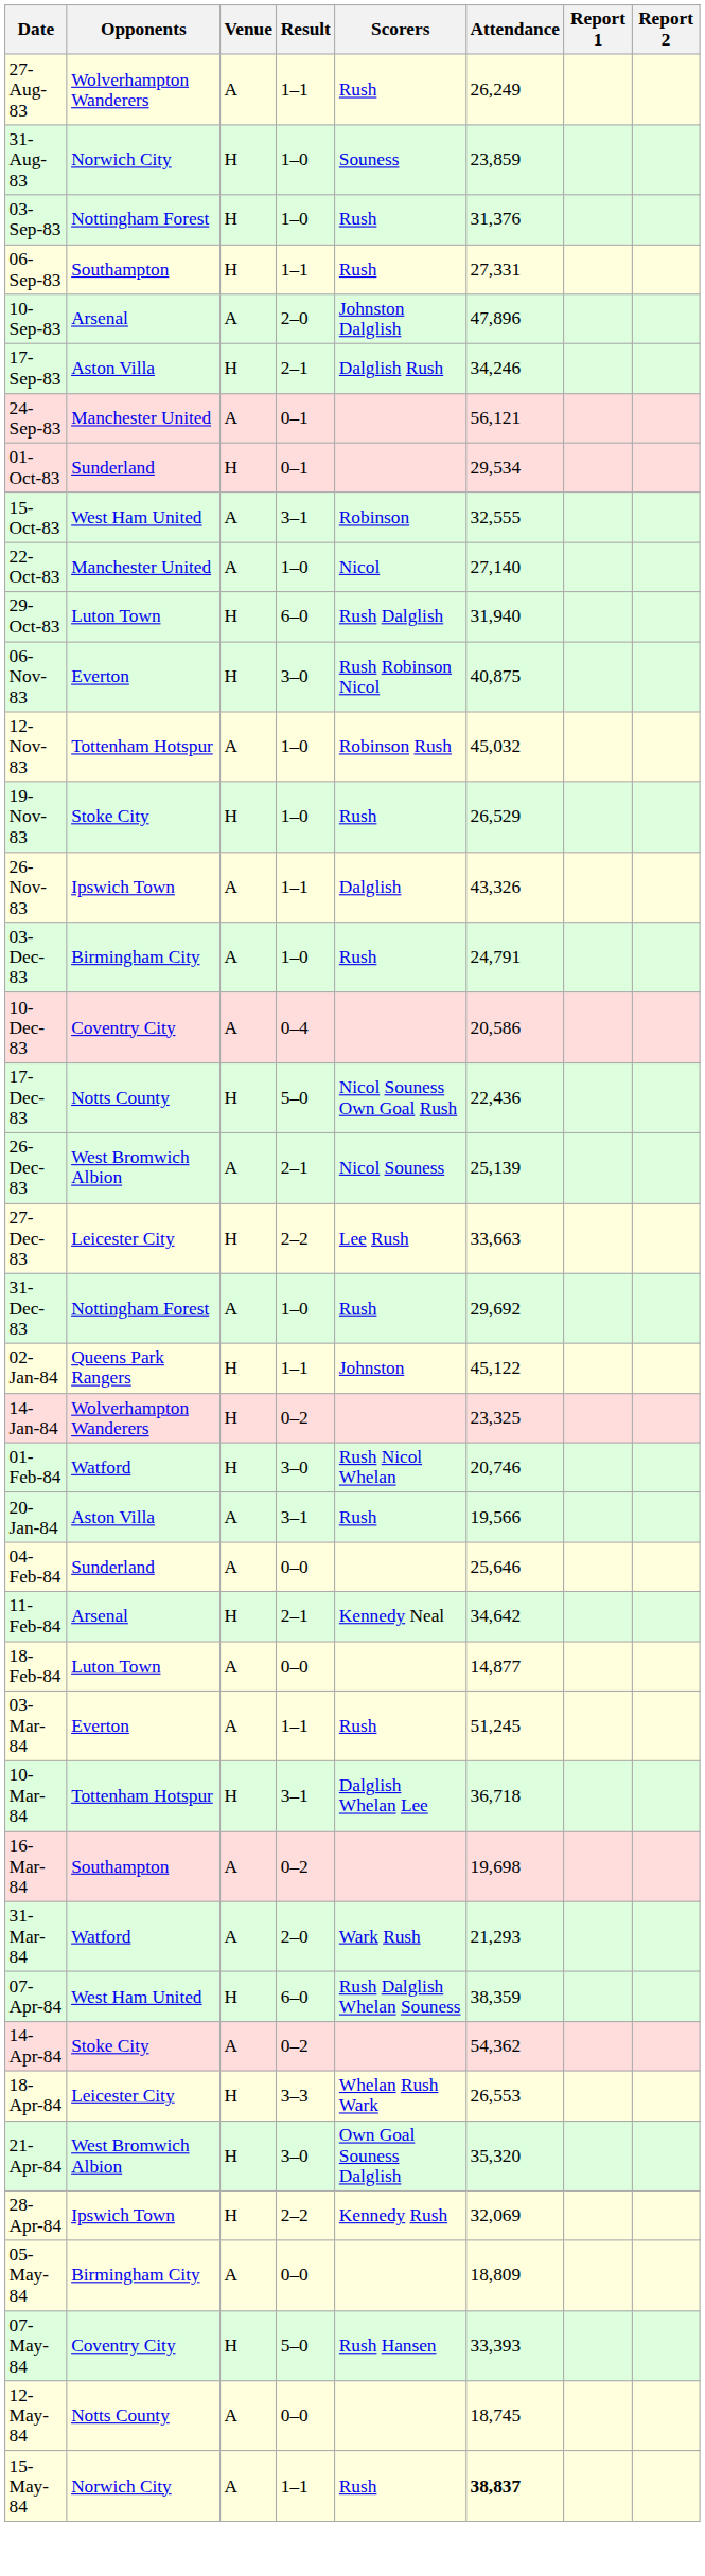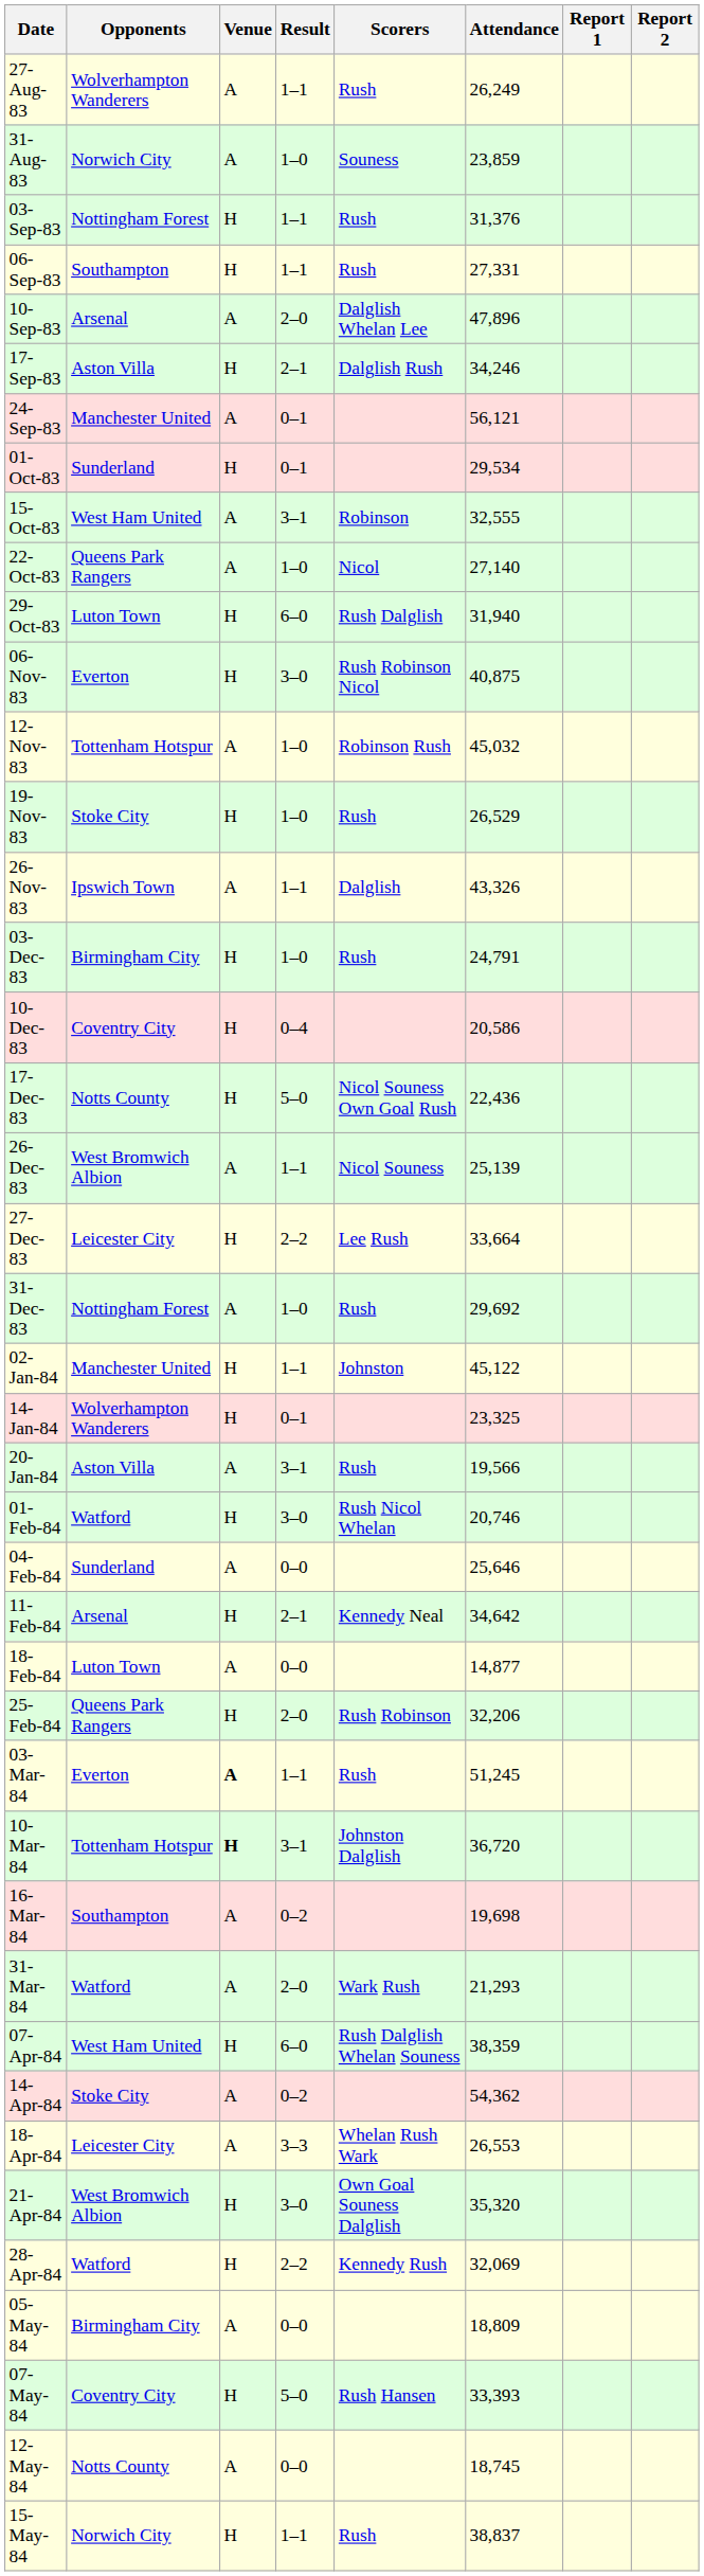31-Aug-83 | Venue: H -> A
03-Sep-83 | Result: 1–0 -> 1–1
10-Sep-83 | Scorers: Johnston Dalglish -> Dalglish Whelan Lee
22-Oct-83 | Opponents: Manchester United -> Queens Park Rangers
03-Dec-83 | Venue: A -> H
10-Dec-83 | Venue: A -> H
26-Dec-83 | Result: 2–1 -> 1–1
27-Dec-83 | Attendance: 33,663 -> 33,664
02-Jan-84 | Opponents: Queens Park Rangers -> Manchester United
14-Jan-84 | Result: 0–2 -> 0–1
rows swapped: 20-Jan-84 <-> 01-Feb-84
+ row: 25-Feb-84 | Queens Park Rangers | H | 2–0 | Rush Robinson | 32,206
03-Mar-84 | Venue: normal -> bold
10-Mar-84 | Venue: normal -> bold
10-Mar-84 | Scorers: Dalglish Whelan Lee -> Johnston Dalglish
10-Mar-84 | Attendance: 36,718 -> 36,720
18-Apr-84 | Venue: H -> A
28-Apr-84 | Opponents: Ipswich Town -> Watford
15-May-84 | Venue: A -> H
15-May-84 | Attendance: bold -> normal
